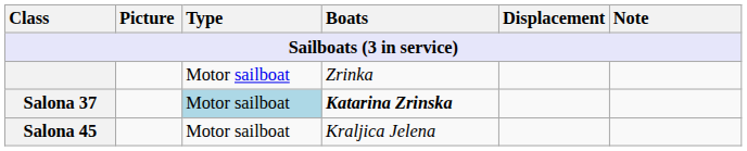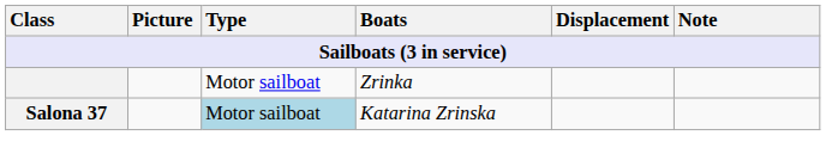Salona 37 | Boats: bold -> normal
- row: Salona 45 | Motor sailboat | Kraljica Jelena
